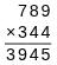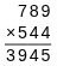× | column 2: 3 -> 5
